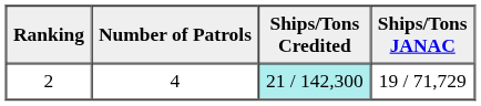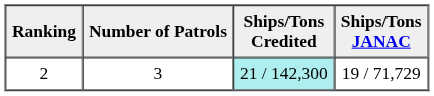2 | Number of Patrols: 4 -> 3
